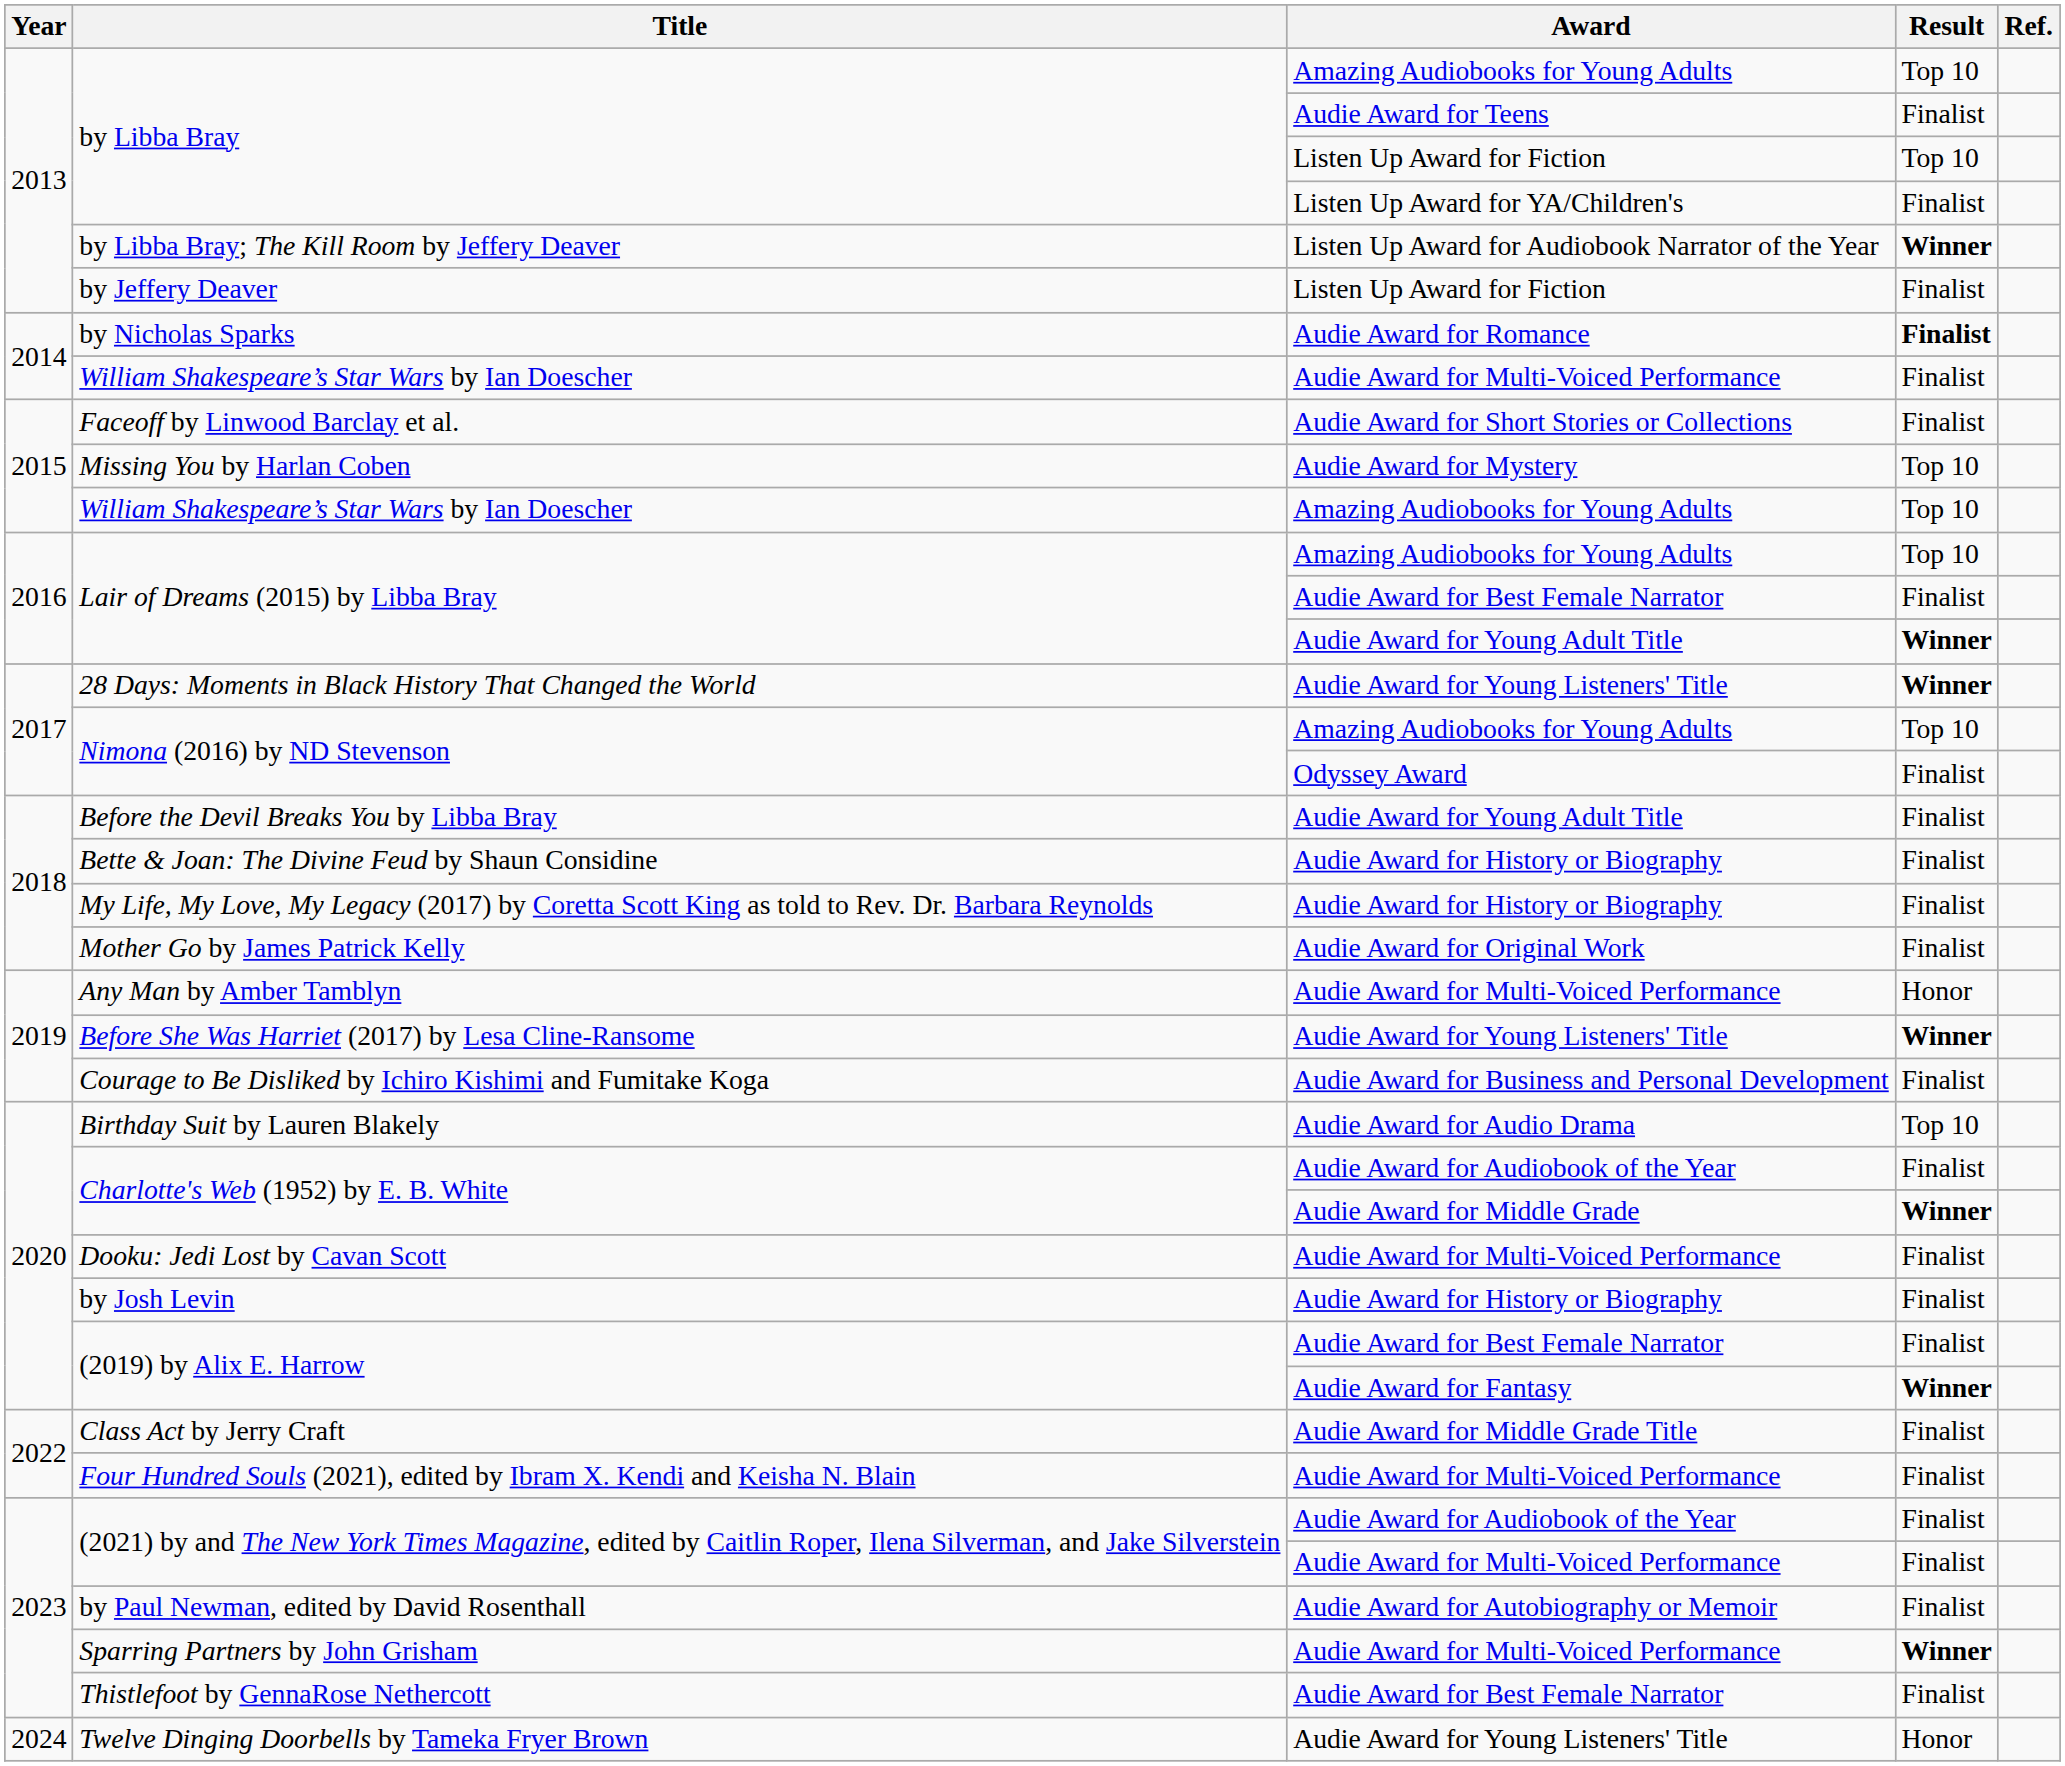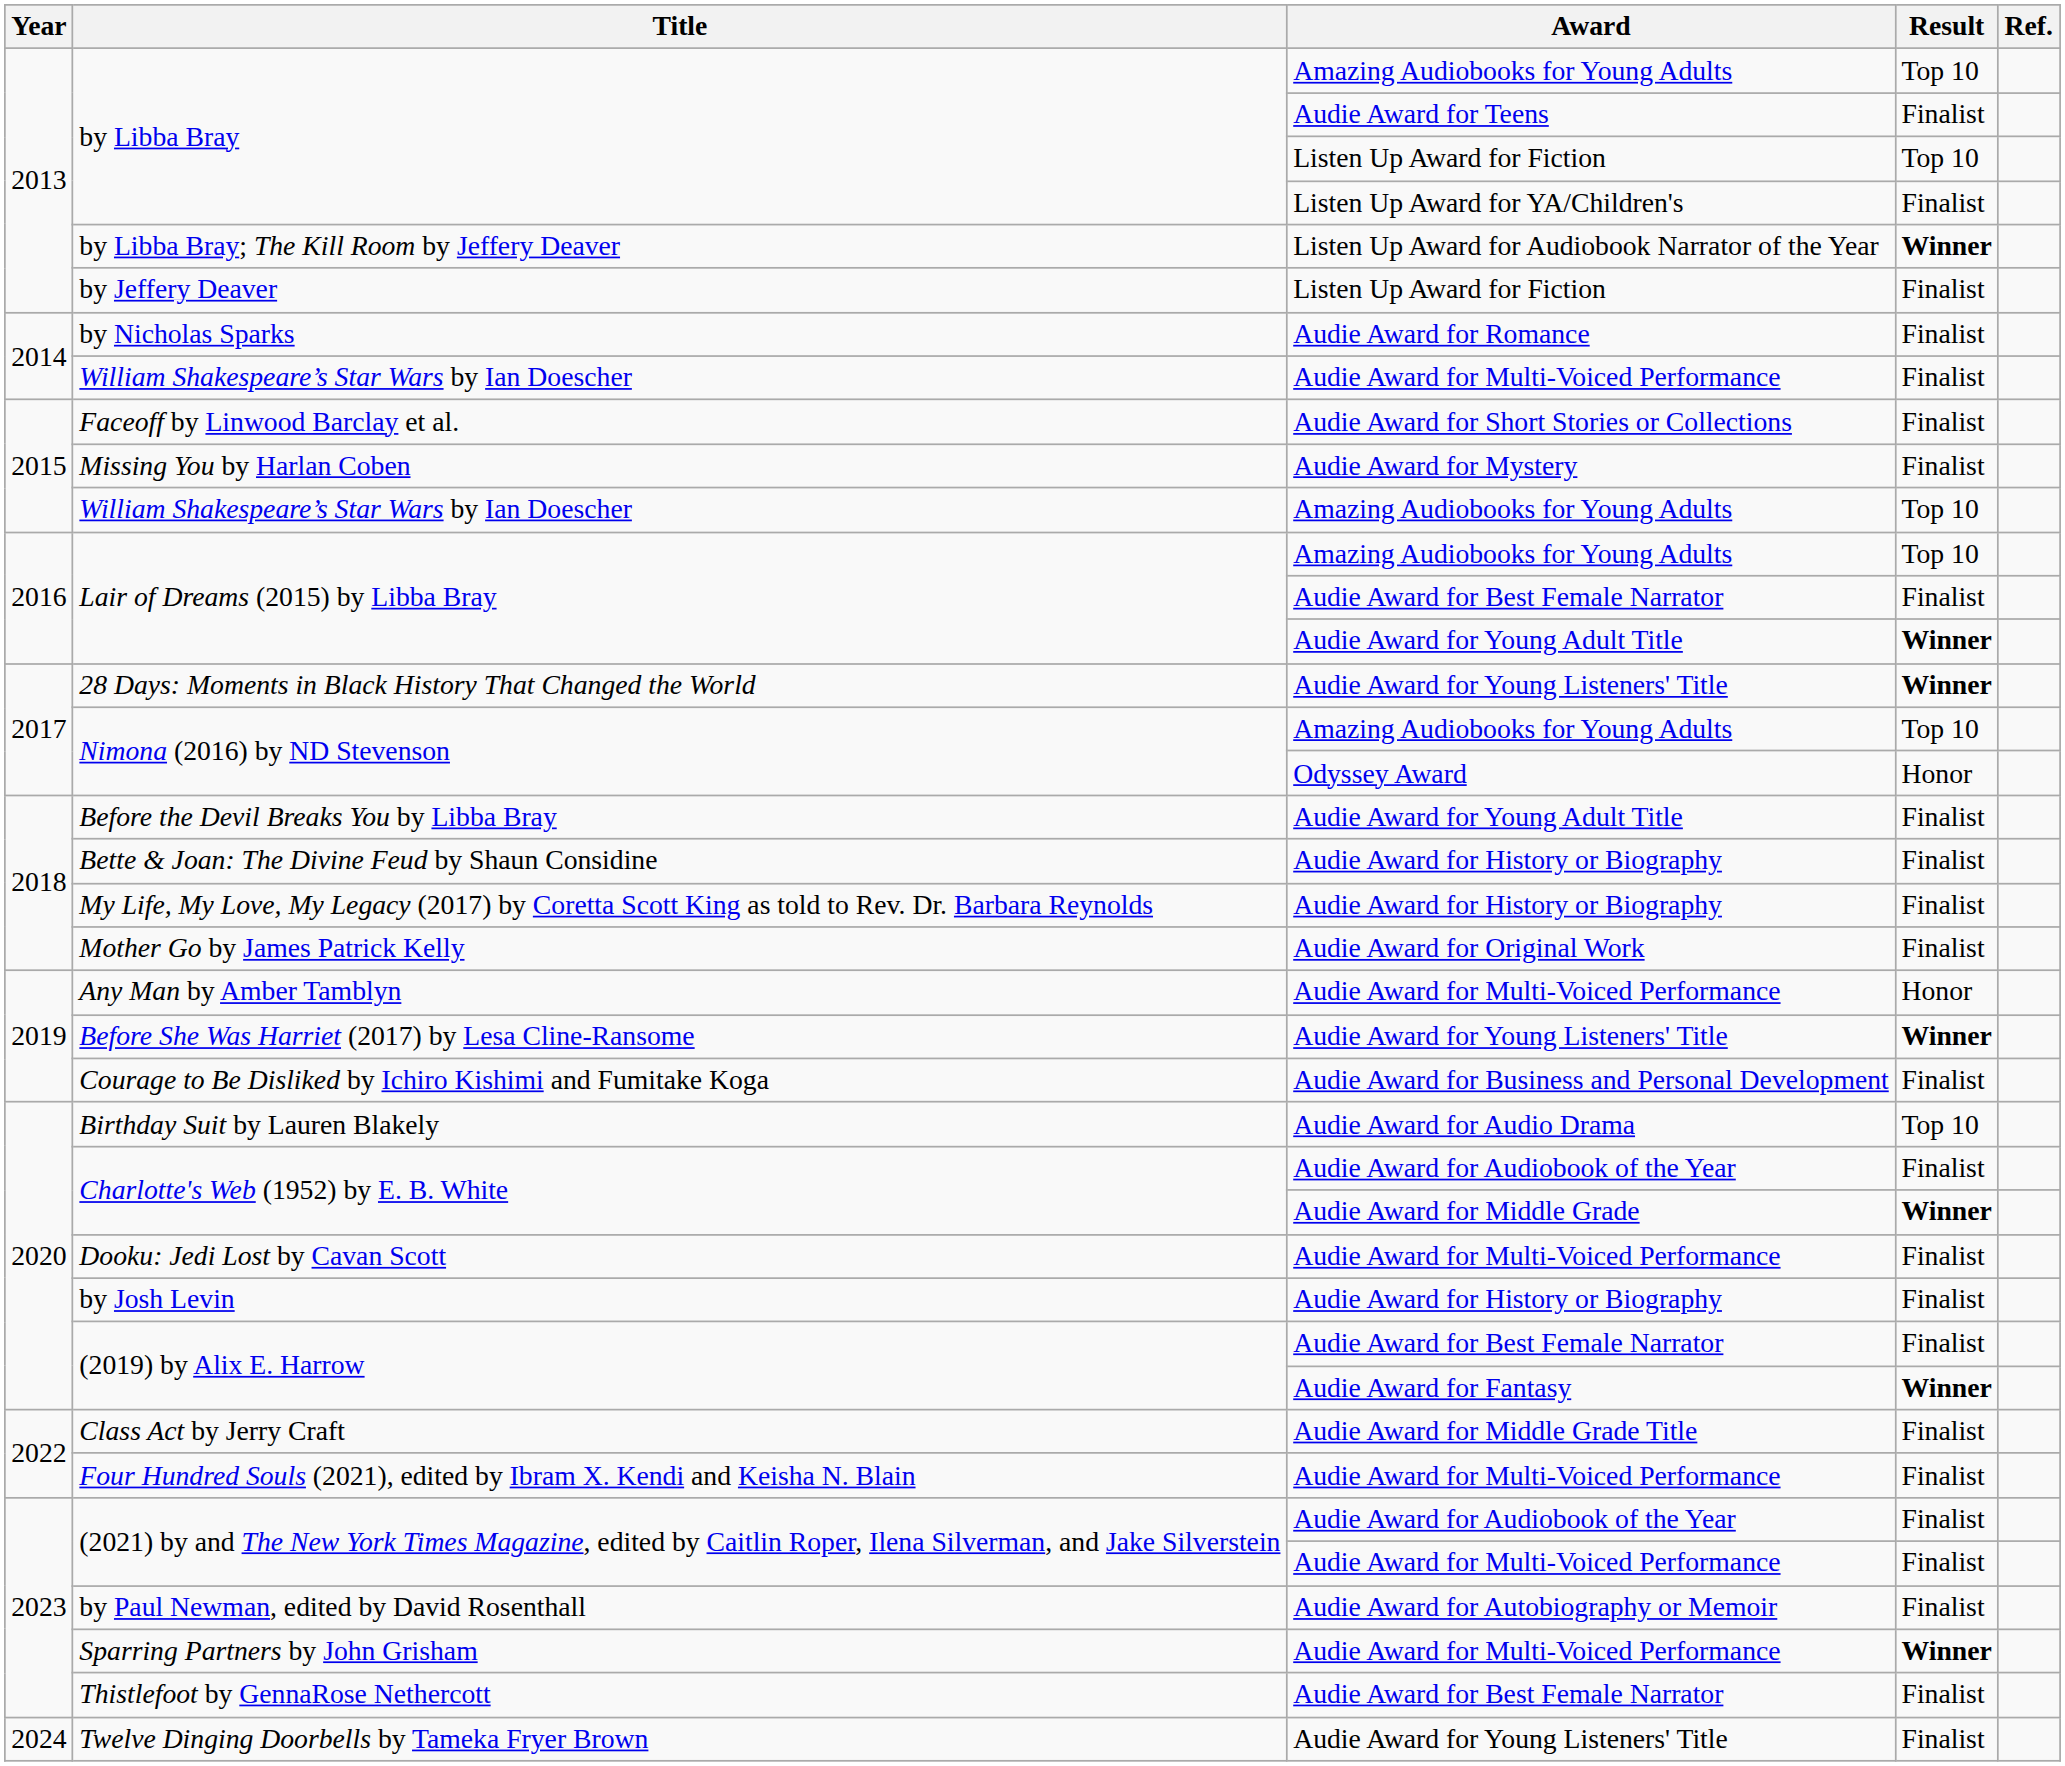by Nicholas Sparks | Result: bold -> normal
Missing You by Harlan Coben | Result: Top 10 -> Finalist
Nimona (2016) by ND Stevenson / Odyssey Award | Result: Finalist -> Honor
Twelve Dinging Doorbells by Tameka Fryer Brown | Result: Honor -> Finalist
